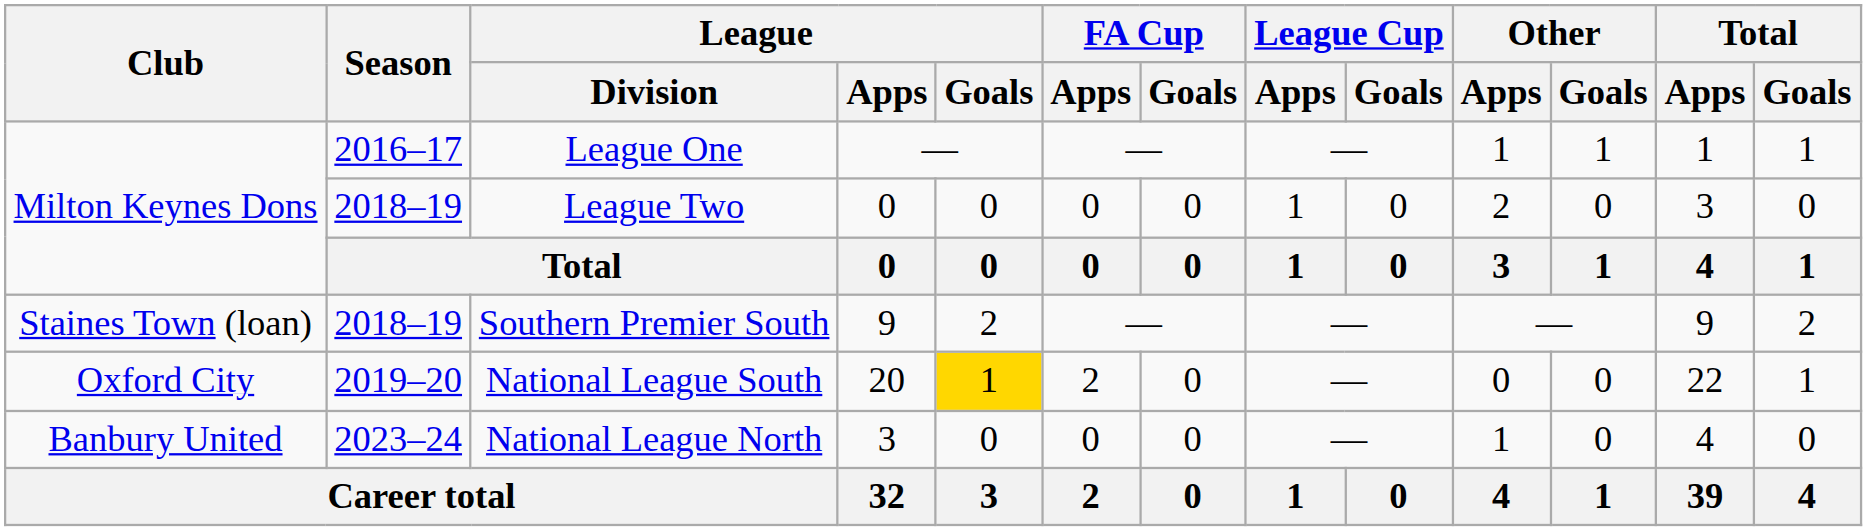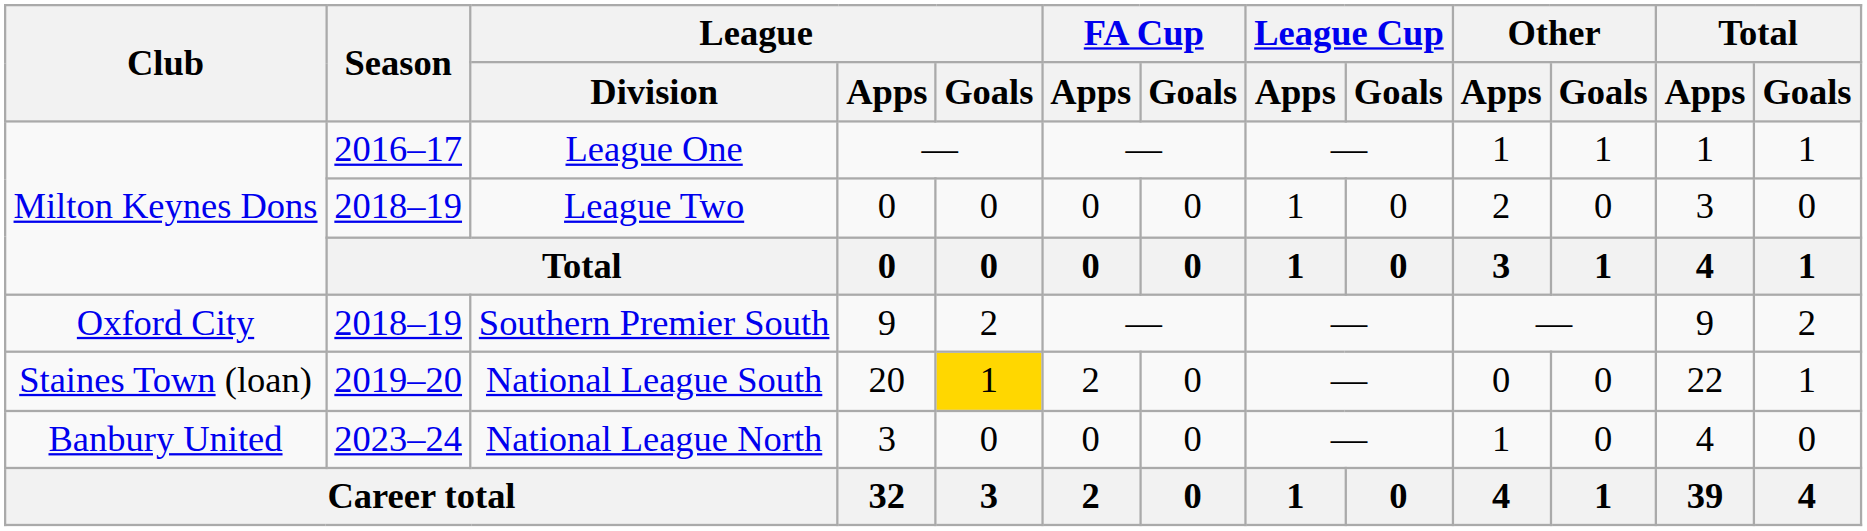Southern Premier South | Club: Staines Town (loan) -> Oxford City
National League South | Club: Oxford City -> Staines Town (loan)
